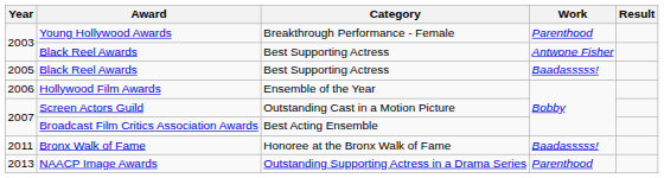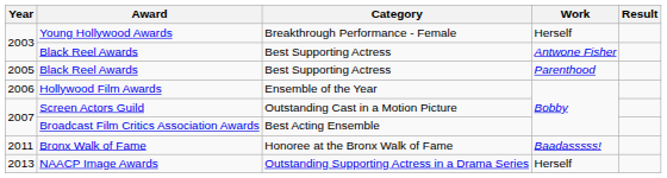Young Hollywood Awards | Work: Parenthood -> Herself
2005 / Black Reel Awards | Work: Baadasssss! -> Parenthood
NAACP Image Awards | Work: Parenthood -> Herself
